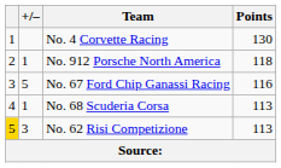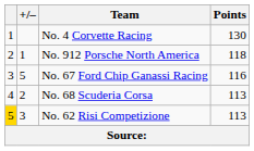No. 68 Scuderia Corsa | +/–: 1 -> 2
